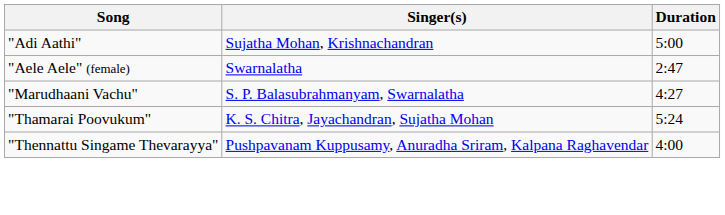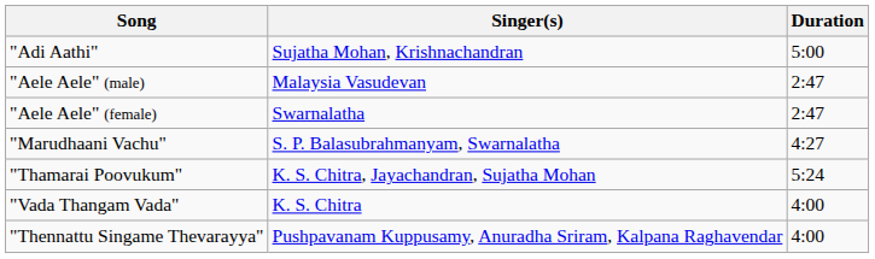+ row: "Aele Aele" (male) | Malaysia Vasudevan | 2:47
+ row: "Vada Thangam Vada" | K. S. Chitra | 4:00
